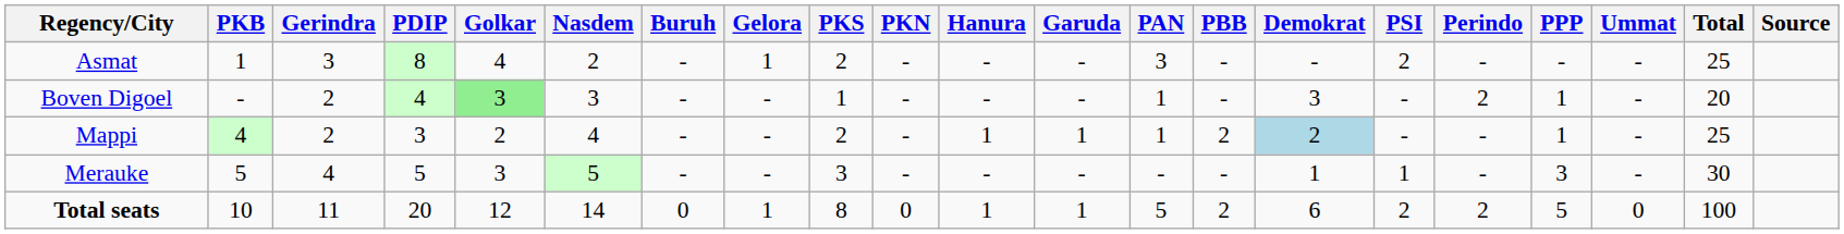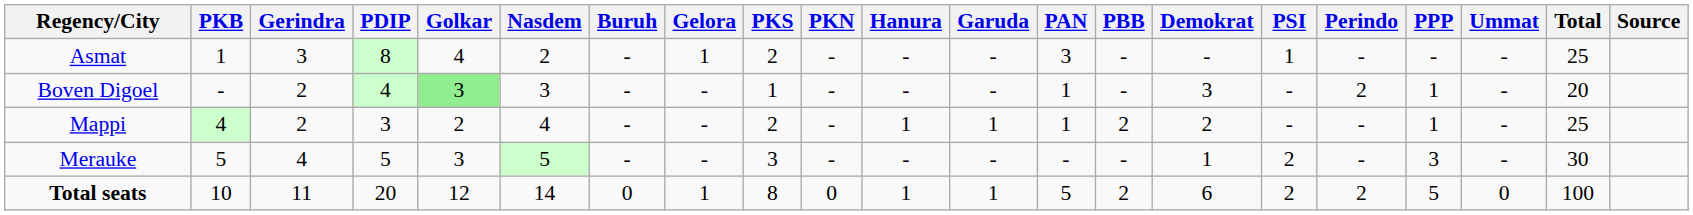Asmat | PSI: 2 -> 1
Mappi | Demokrat: lightblue background -> no background
Merauke | PSI: 1 -> 2
